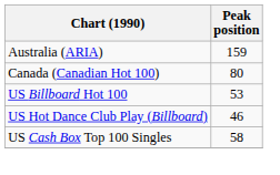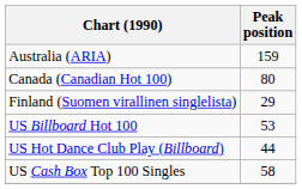+ row: Finland (Suomen virallinen singlelista) | 29
US Hot Dance Club Play (Billboard) | Peak position: 46 -> 44
